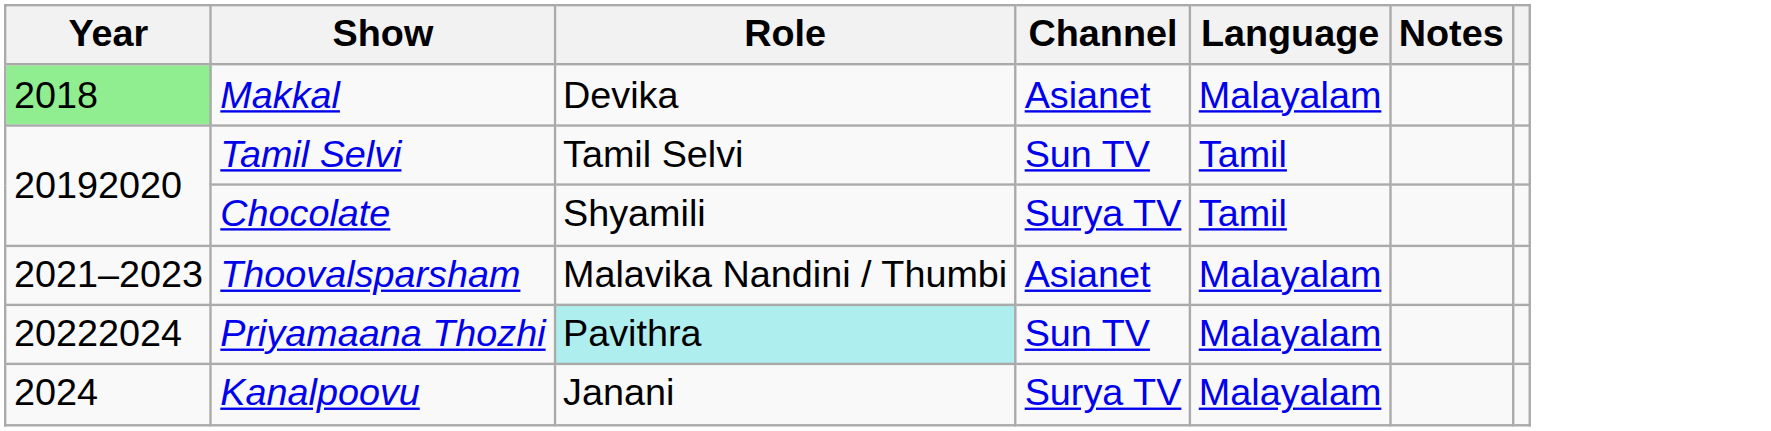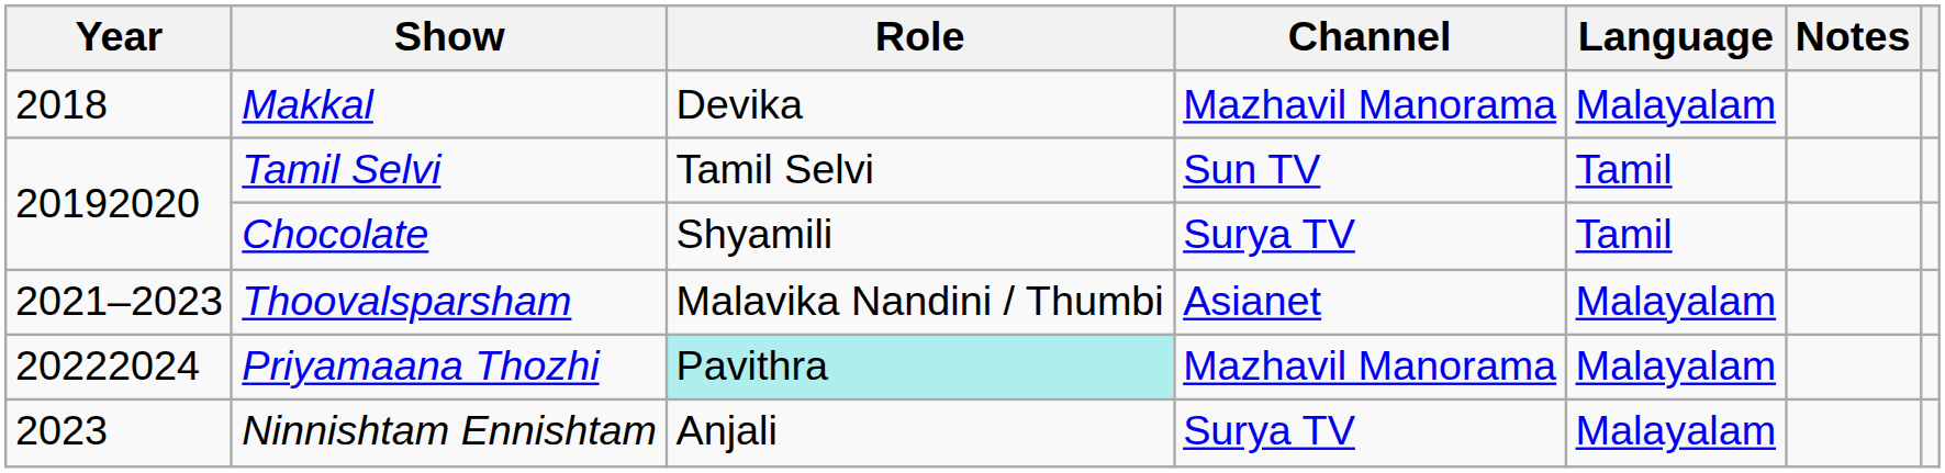Makkal | Year: lightgreen background -> no background
Makkal | Channel: Asianet -> Mazhavil Manorama
Priyamaana Thozhi | Channel: Sun TV -> Mazhavil Manorama
+ row: 2023 | Ninnishtam Ennishtam | Anjali | Surya TV | Malayalam
- row: 2024 | Kanalpoovu | Janani | Surya TV | Malayalam
